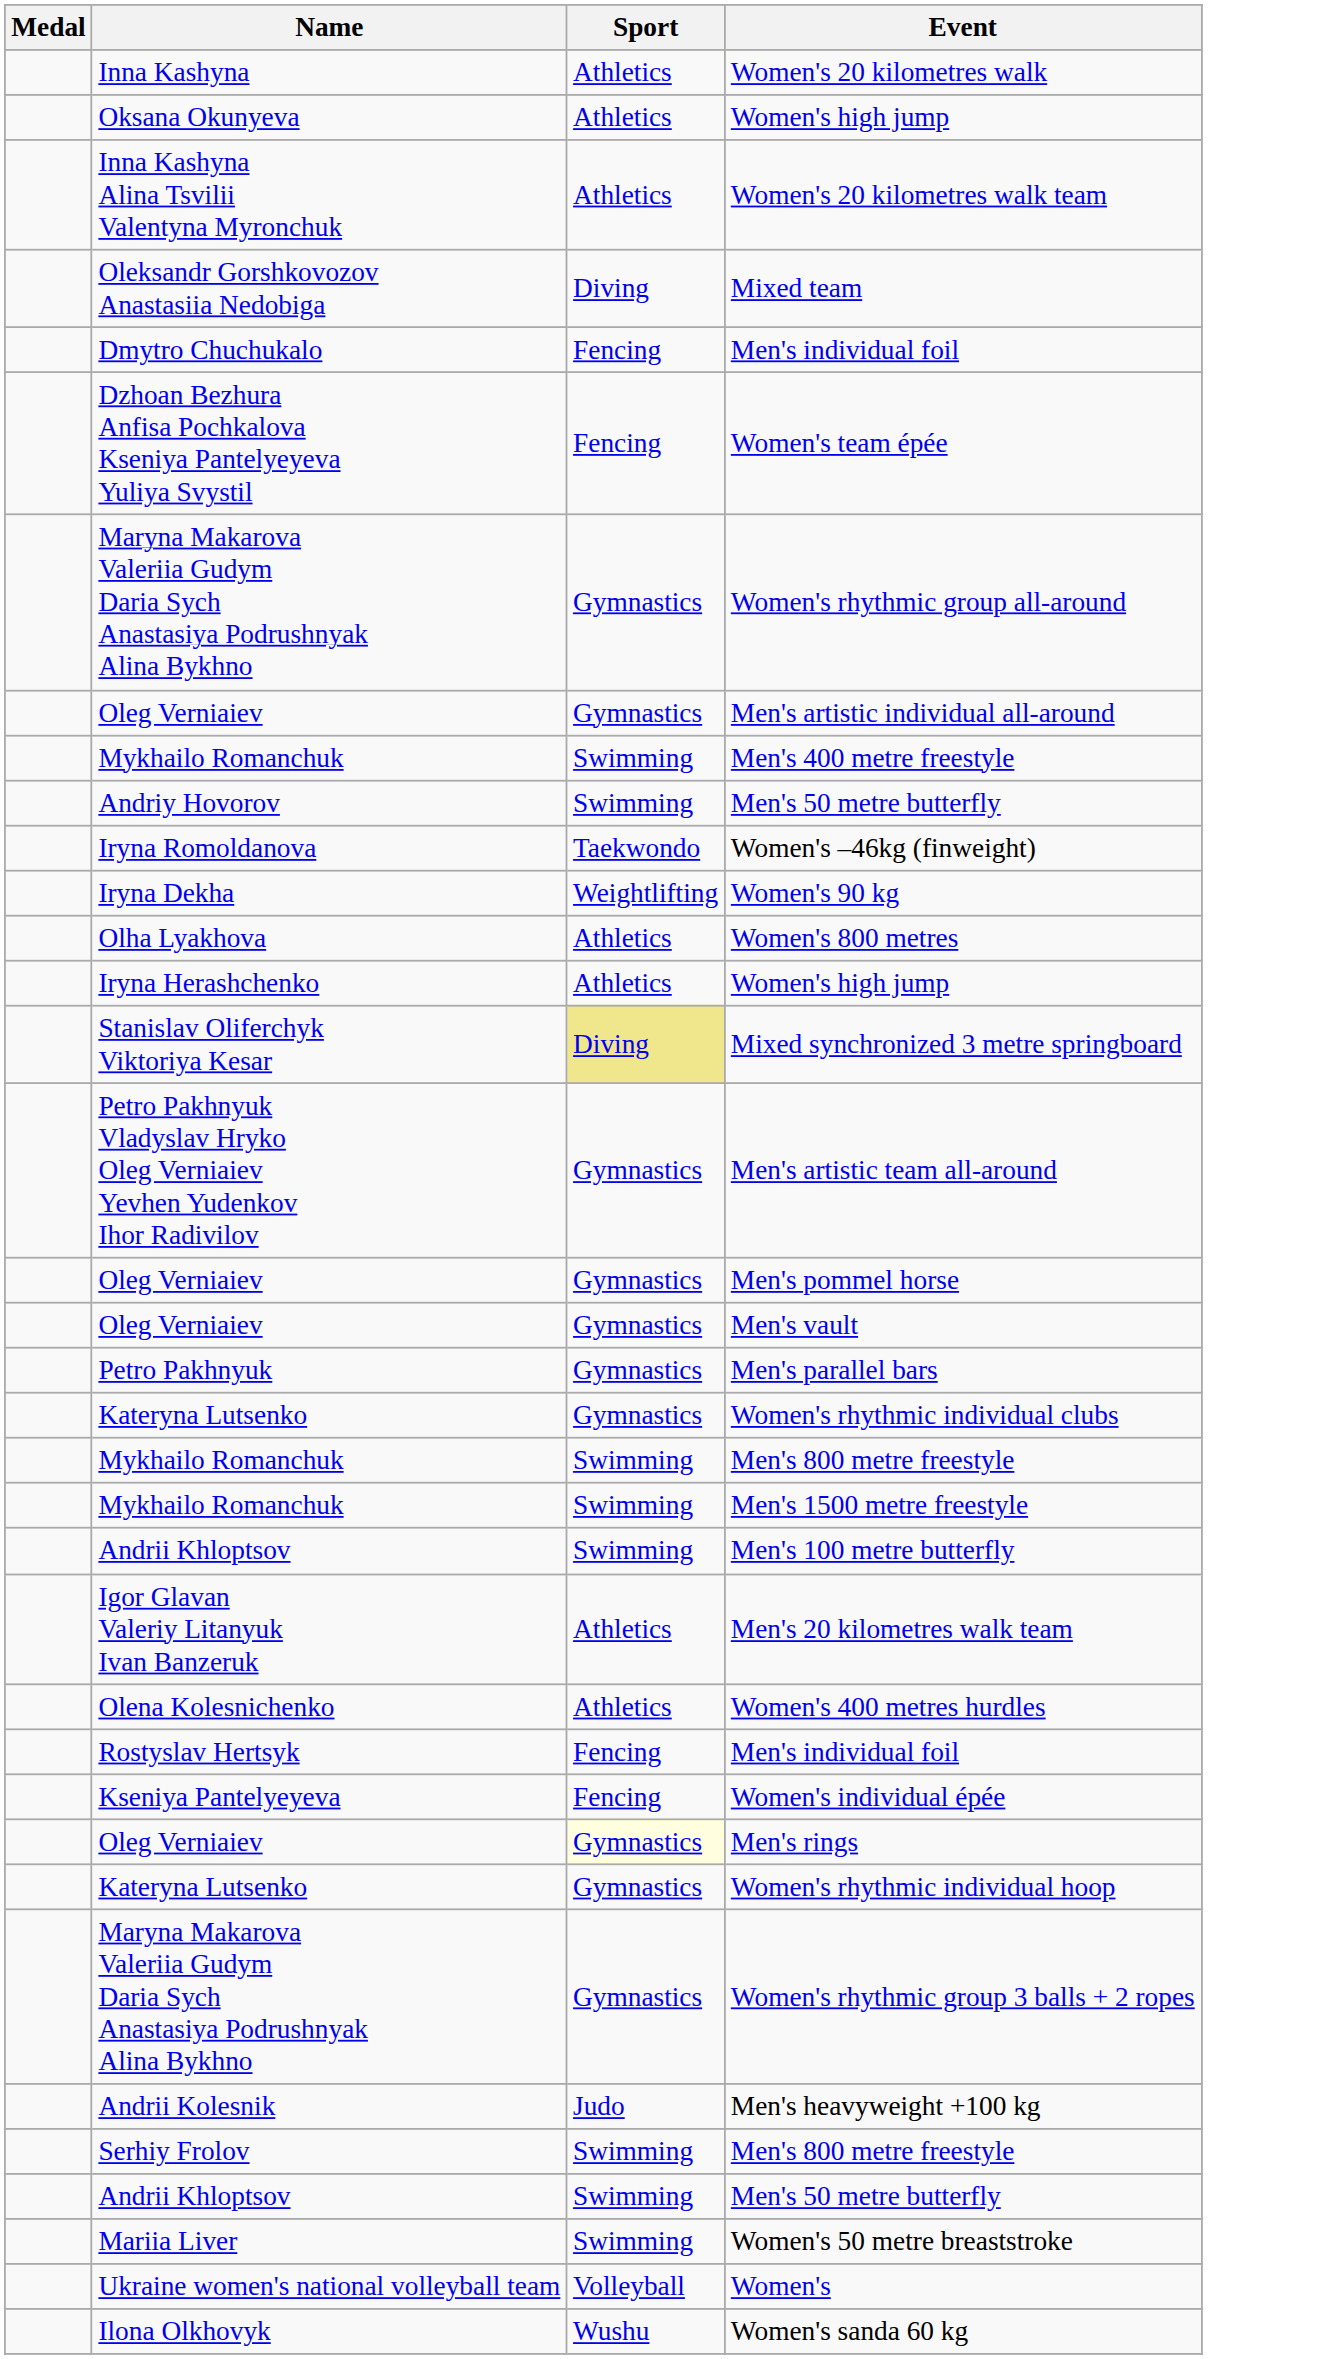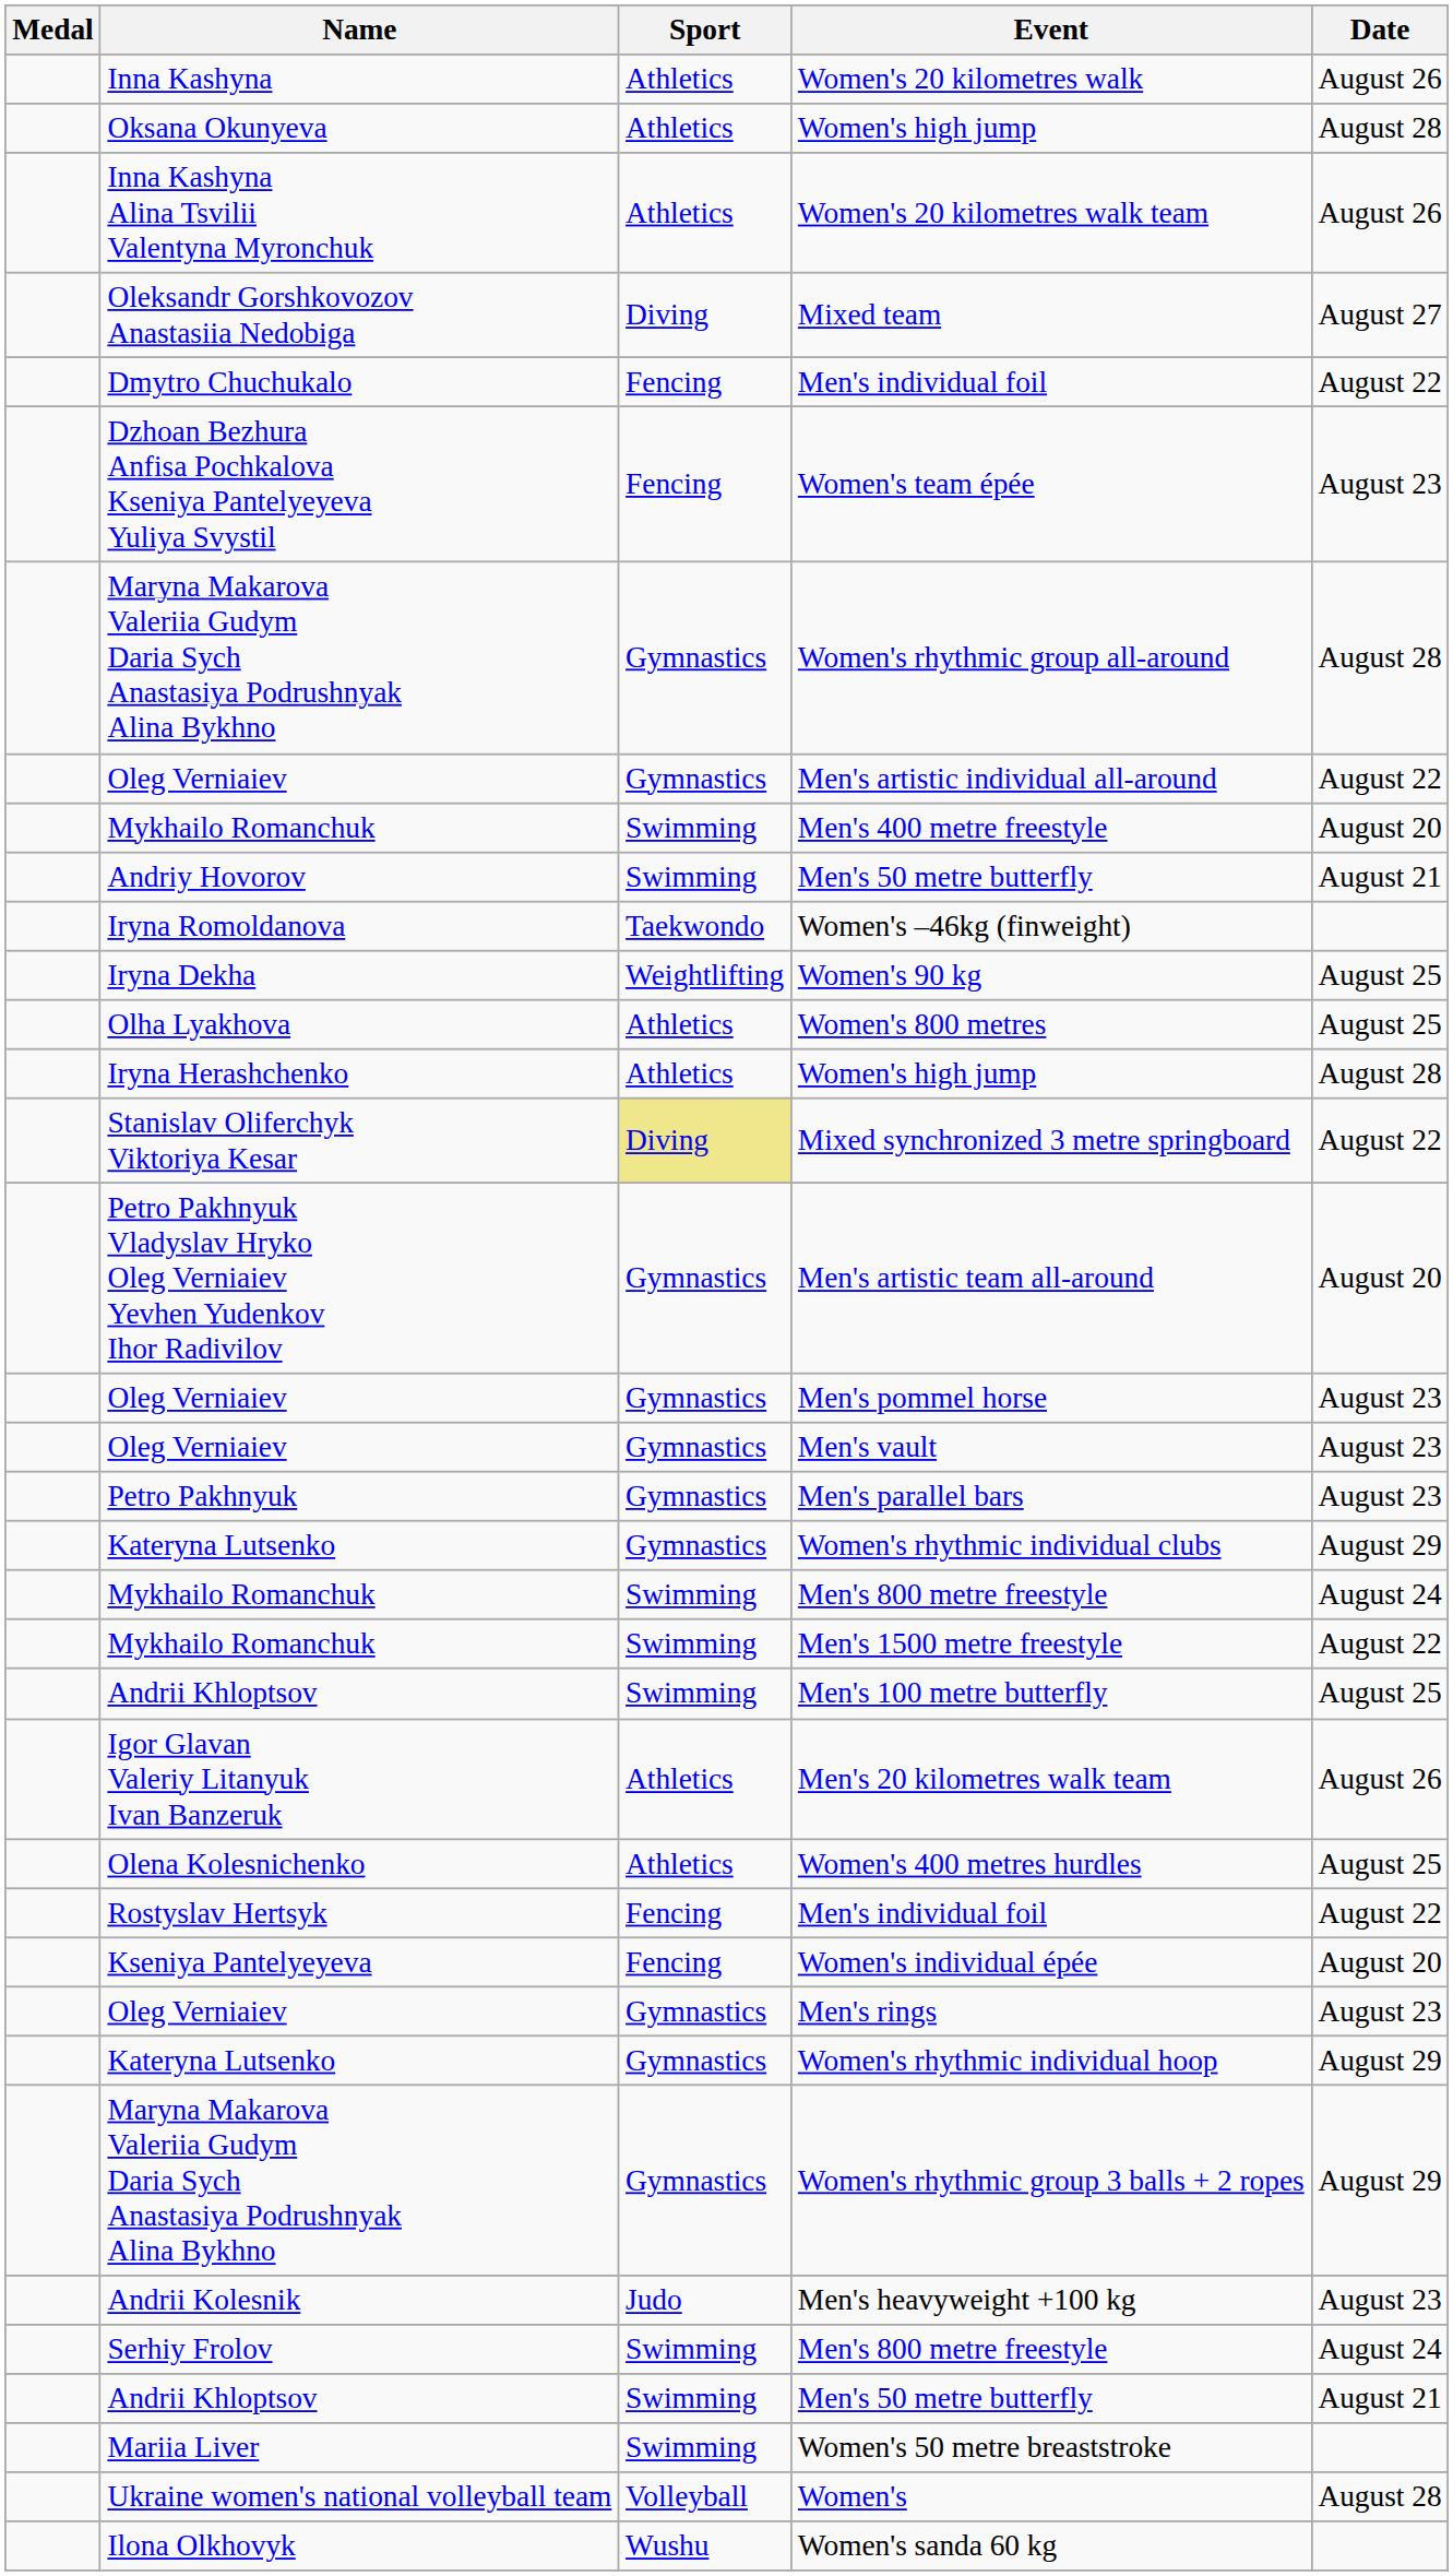+ column: Date | August 26 | August 28 | August 26 | August 27 | August 22 | August 23 | August 28 | August 22 | August 20 | August 21 | August 25 | August 25 | August 28 | August 22 | August 20 | August 23 | August 23 | August 23 | August 29 | August 24 | August 22 | August 25 | August 26 | August 25 | August 22 | August 20 | August 23 | August 29 | August 29 | August 23 | August 24 | August 21 | August 28
Men's rings | Sport: lightyellow background -> no background
